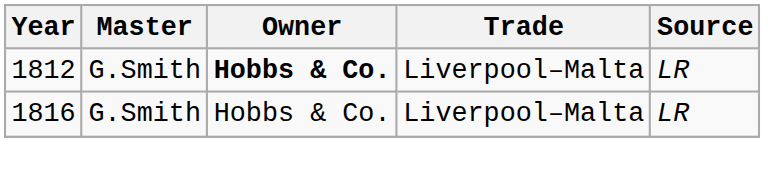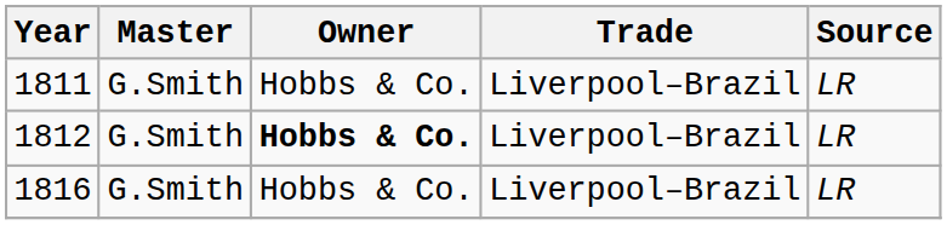+ row: 1811 | G.Smith | Hobbs & Co. | Liverpool–Brazil | LR
1812 | Trade: Liverpool–Malta -> Liverpool–Brazil
1816 | Trade: Liverpool–Malta -> Liverpool–Brazil
